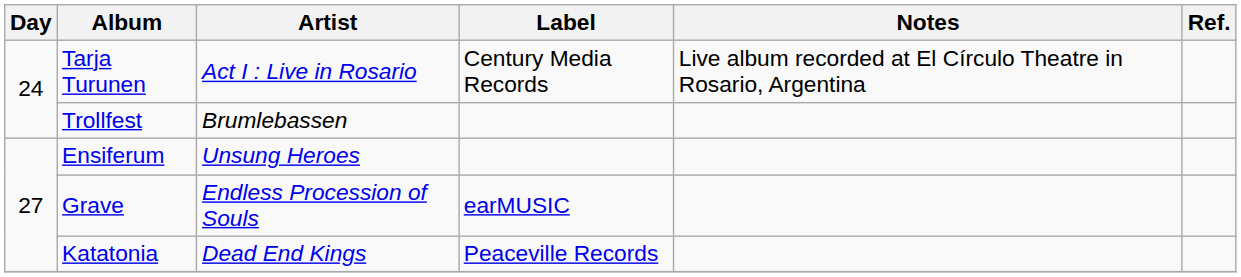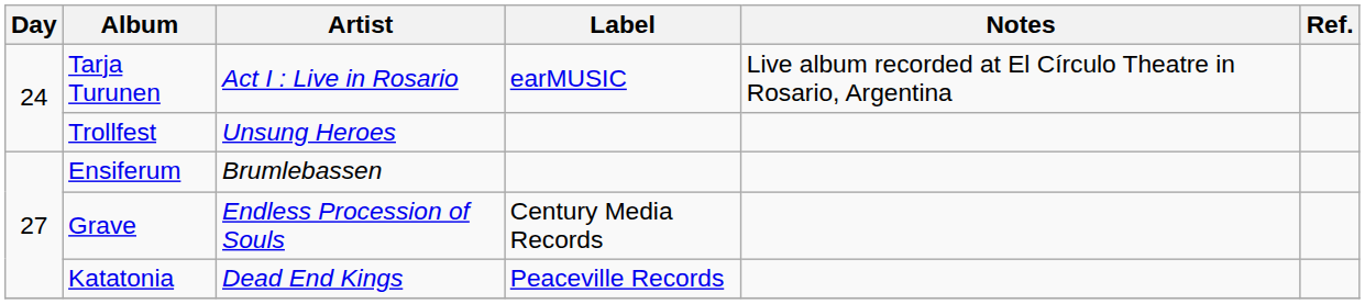Tarja Turunen | Label: Century Media Records -> earMUSIC
Trollfest | Artist: Brumlebassen -> Unsung Heroes
Ensiferum | Artist: Unsung Heroes -> Brumlebassen
Grave | Label: earMUSIC -> Century Media Records
